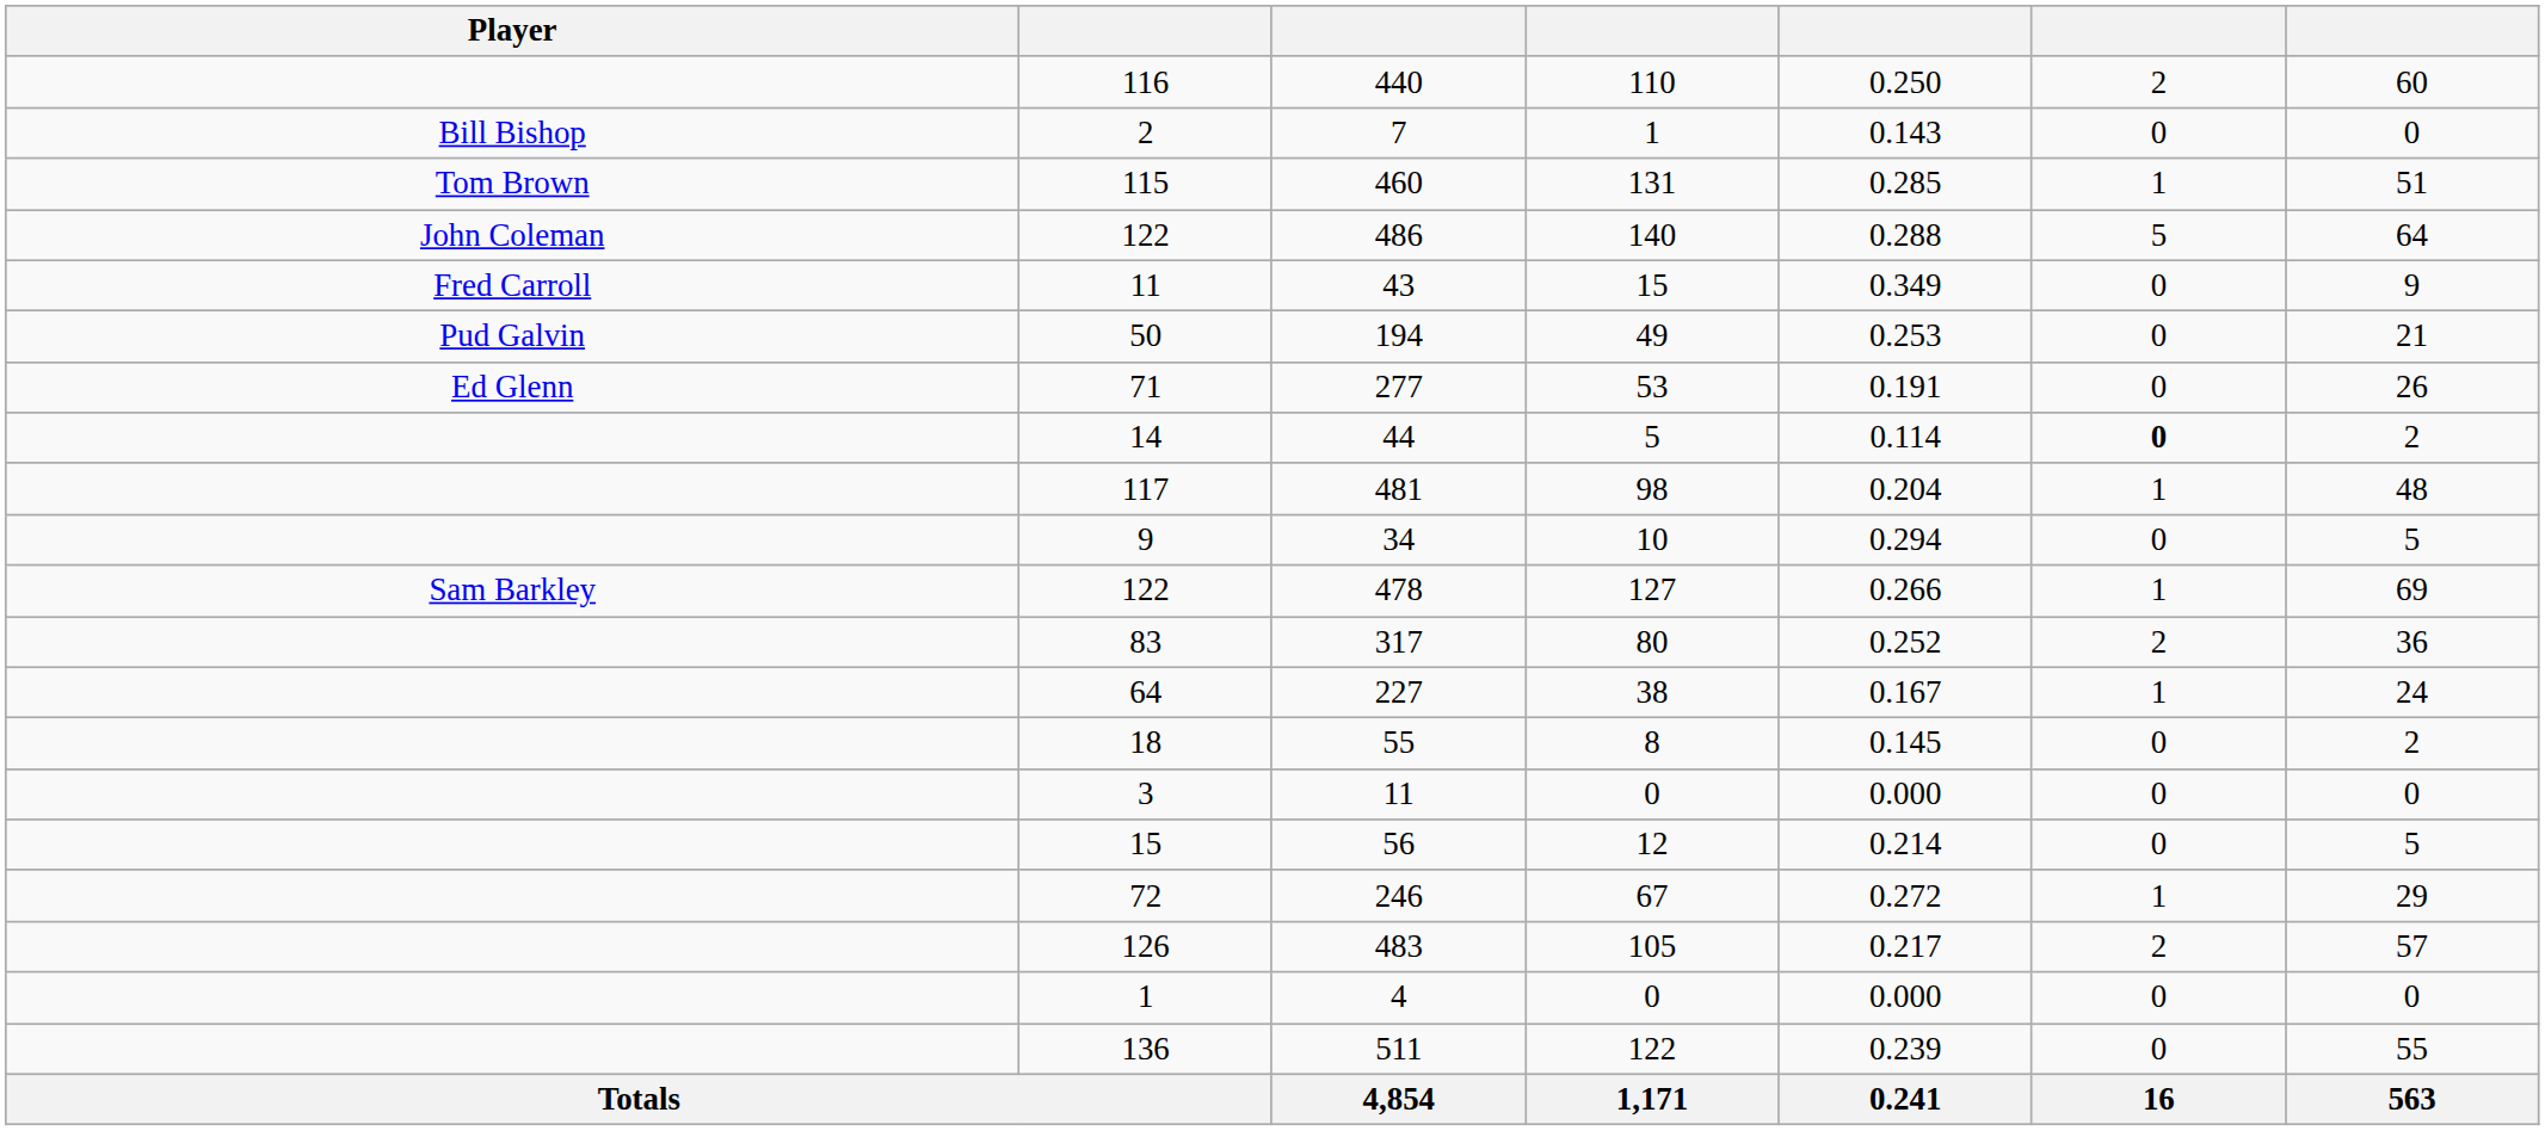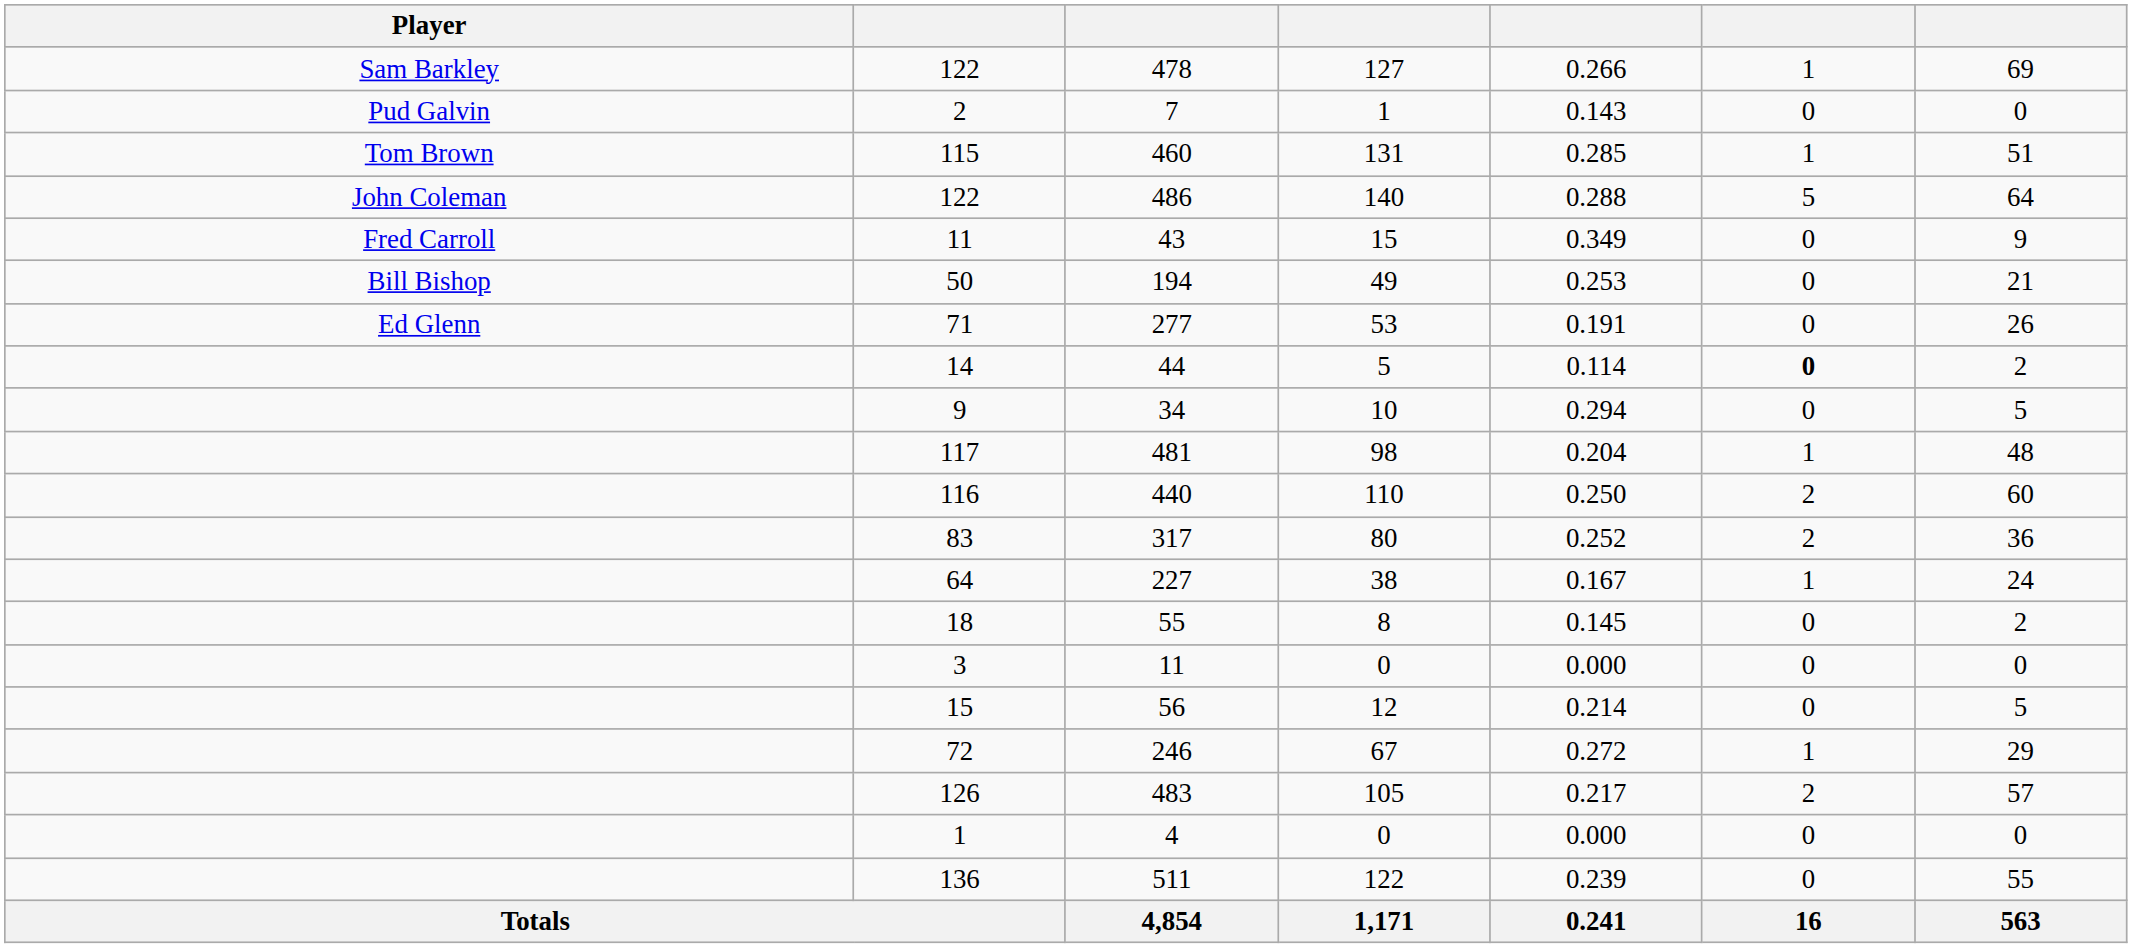rows swapped: 478 <-> 440
7 | Player: Bill Bishop -> Pud Galvin
194 | Player: Pud Galvin -> Bill Bishop
rows swapped: 34 <-> 481
